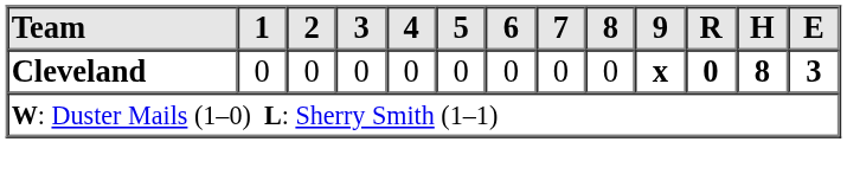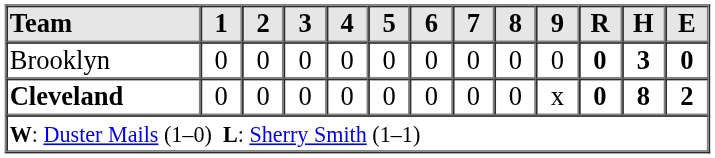+ row: Brooklyn | 0 | 0 | 0 | 0 | 0 | 0 | 0 | 0 | 0 | 0 | 3 | 0
Cleveland | 9: bold -> normal
Cleveland | E: 3 -> 2
